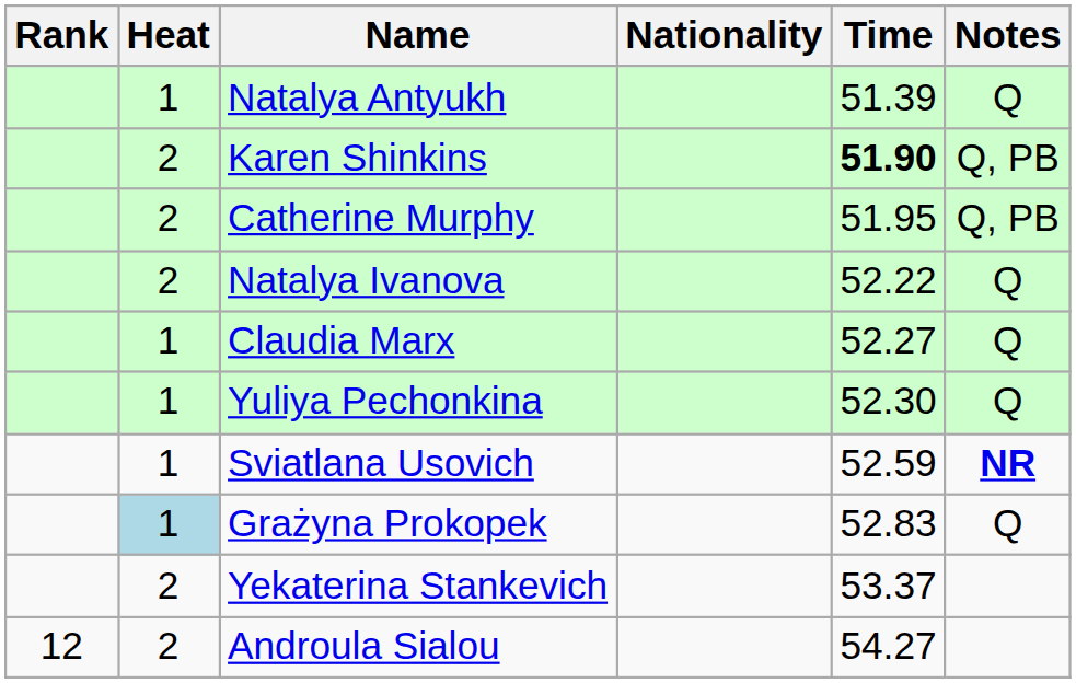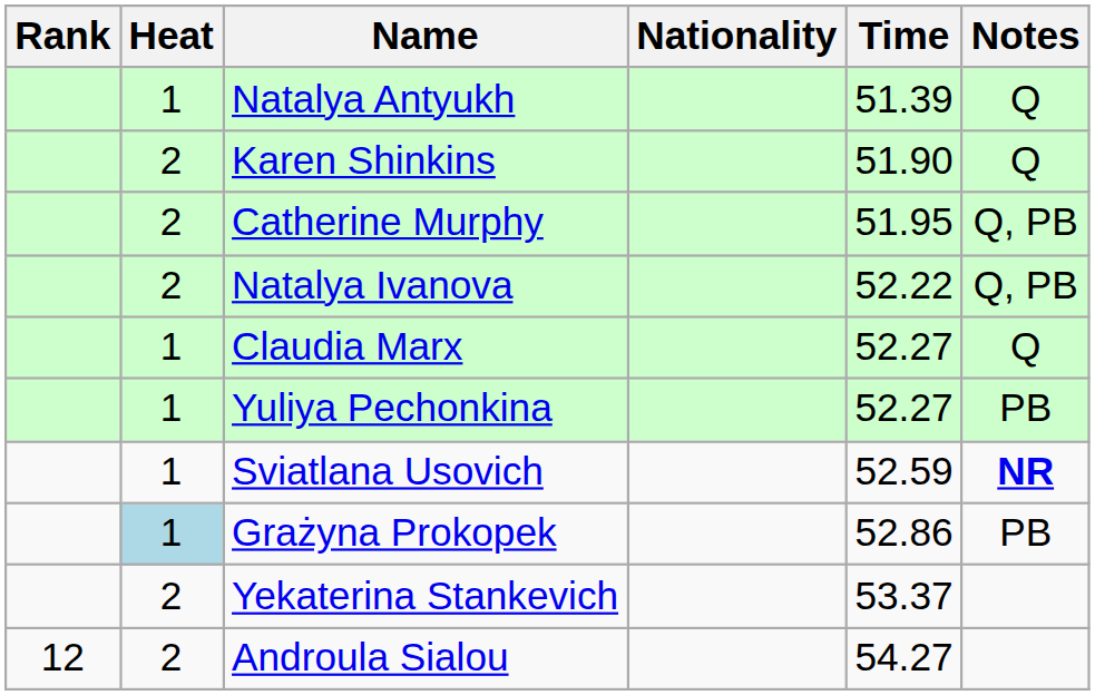Karen Shinkins | Time: bold -> normal
Karen Shinkins | Notes: Q, PB -> Q
Natalya Ivanova | Notes: Q -> Q, PB
Yuliya Pechonkina | Time: 52.30 -> 52.27
Yuliya Pechonkina | Notes: Q -> PB
Grażyna Prokopek | Time: 52.83 -> 52.86
Grażyna Prokopek | Notes: Q -> PB
